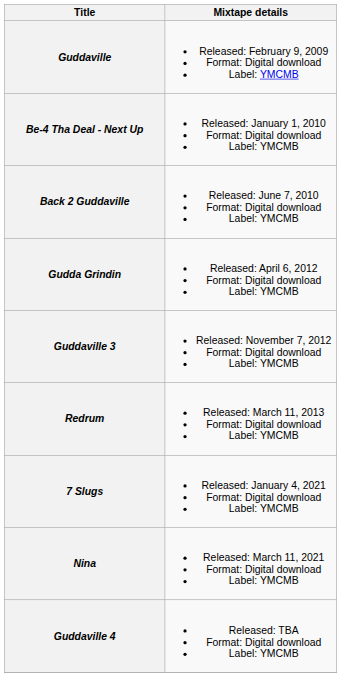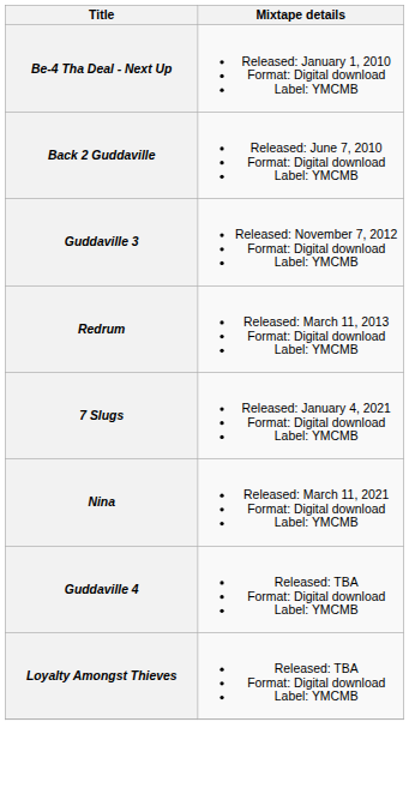- row: Guddaville | Released: February 9, 2009 Format: Digital download Label: YMCMB
- row: Gudda Grindin | Released: April 6, 2012 Format: Digital download Label: YMCMB
+ row: Loyalty Amongst Thieves | Released: TBA Format: Digital download Label: YMCMB
